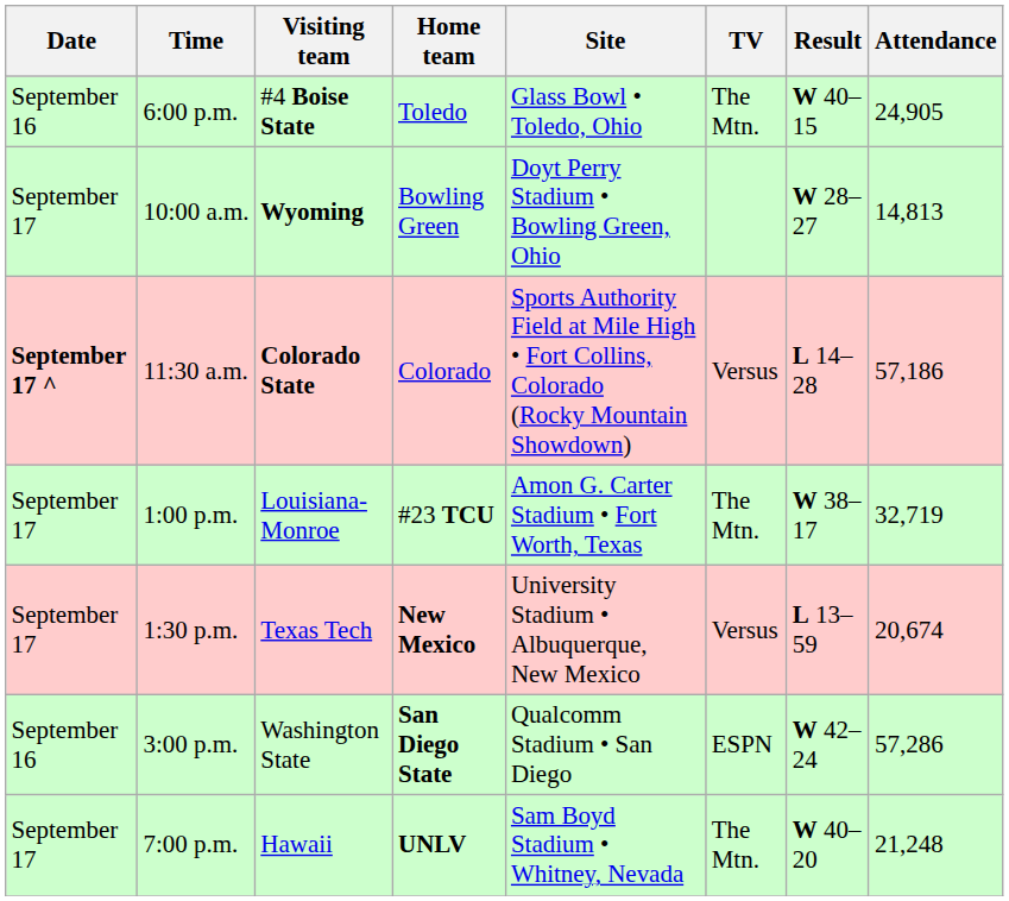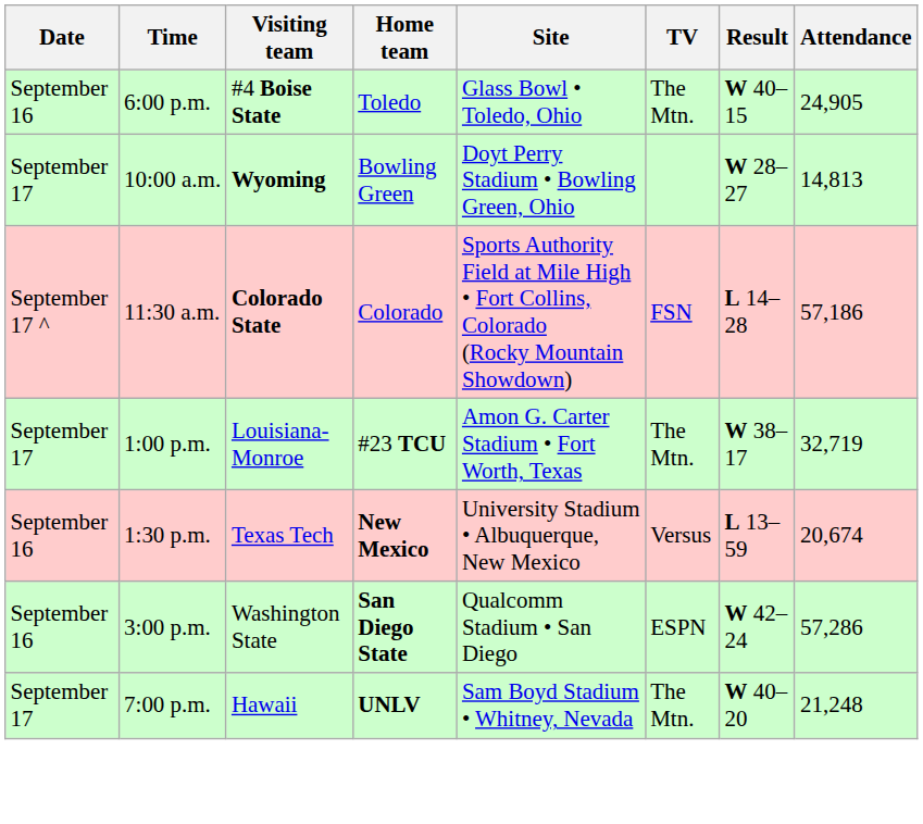11:30 a.m. | Date: bold -> normal
11:30 a.m. | TV: Versus -> FSN
1:30 p.m. | Date: September 17 -> September 16
